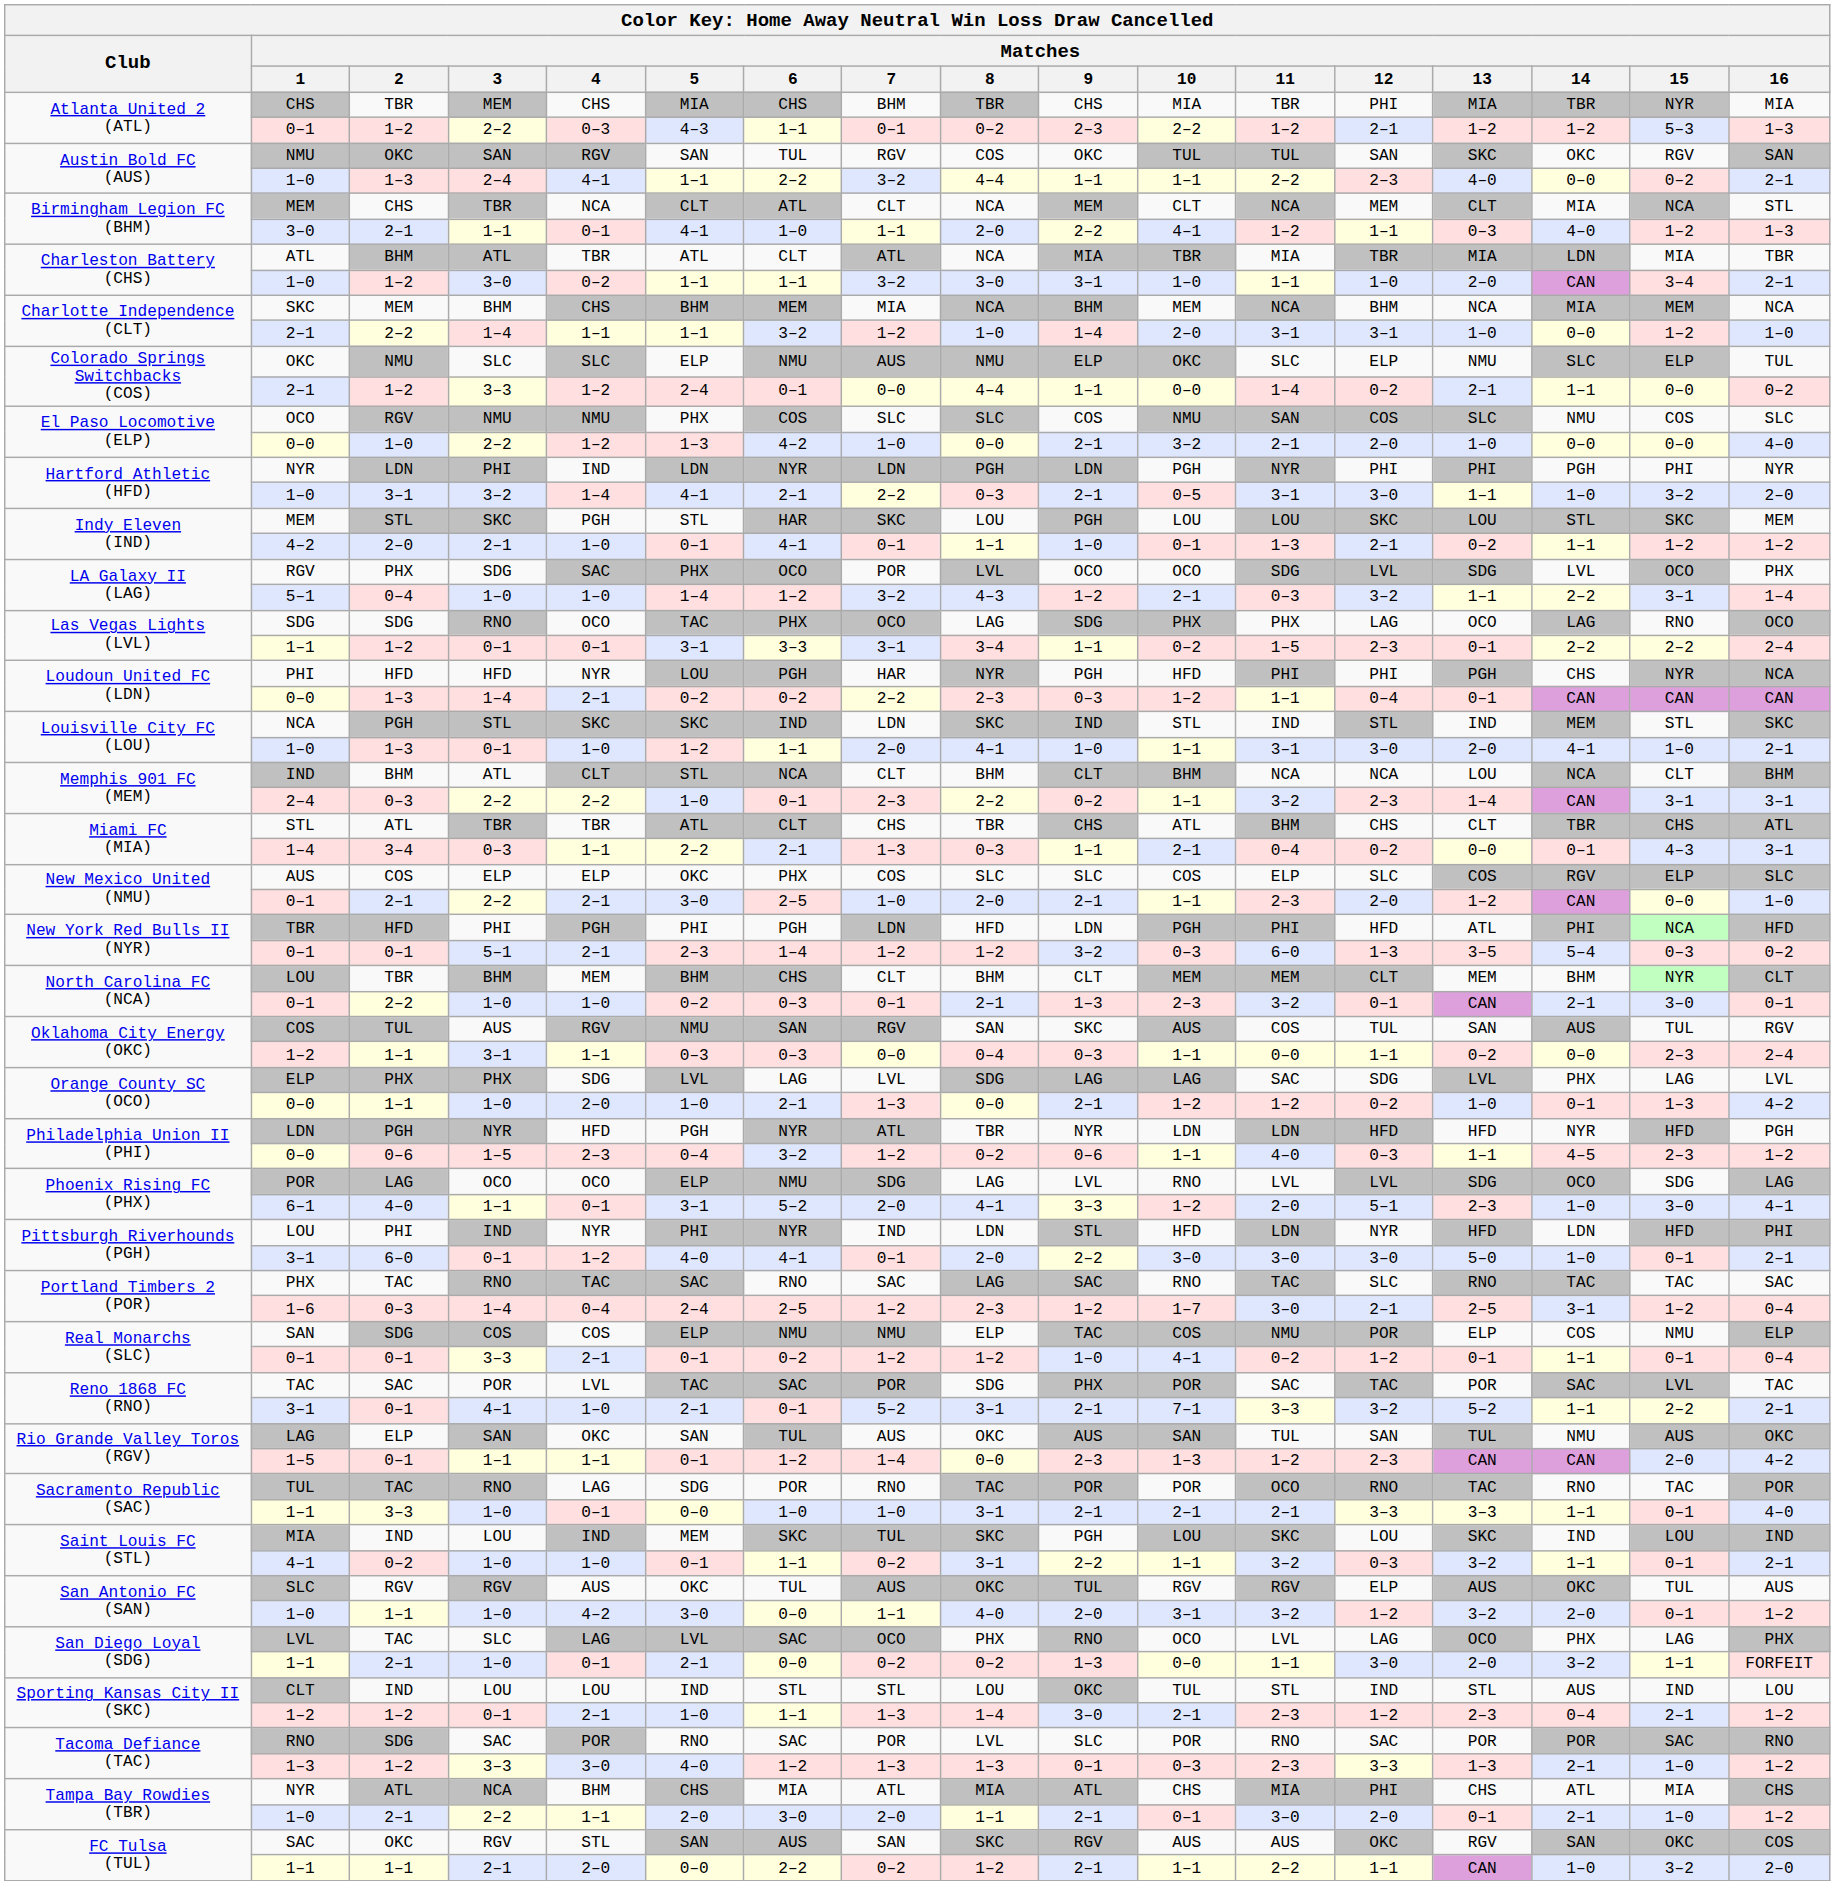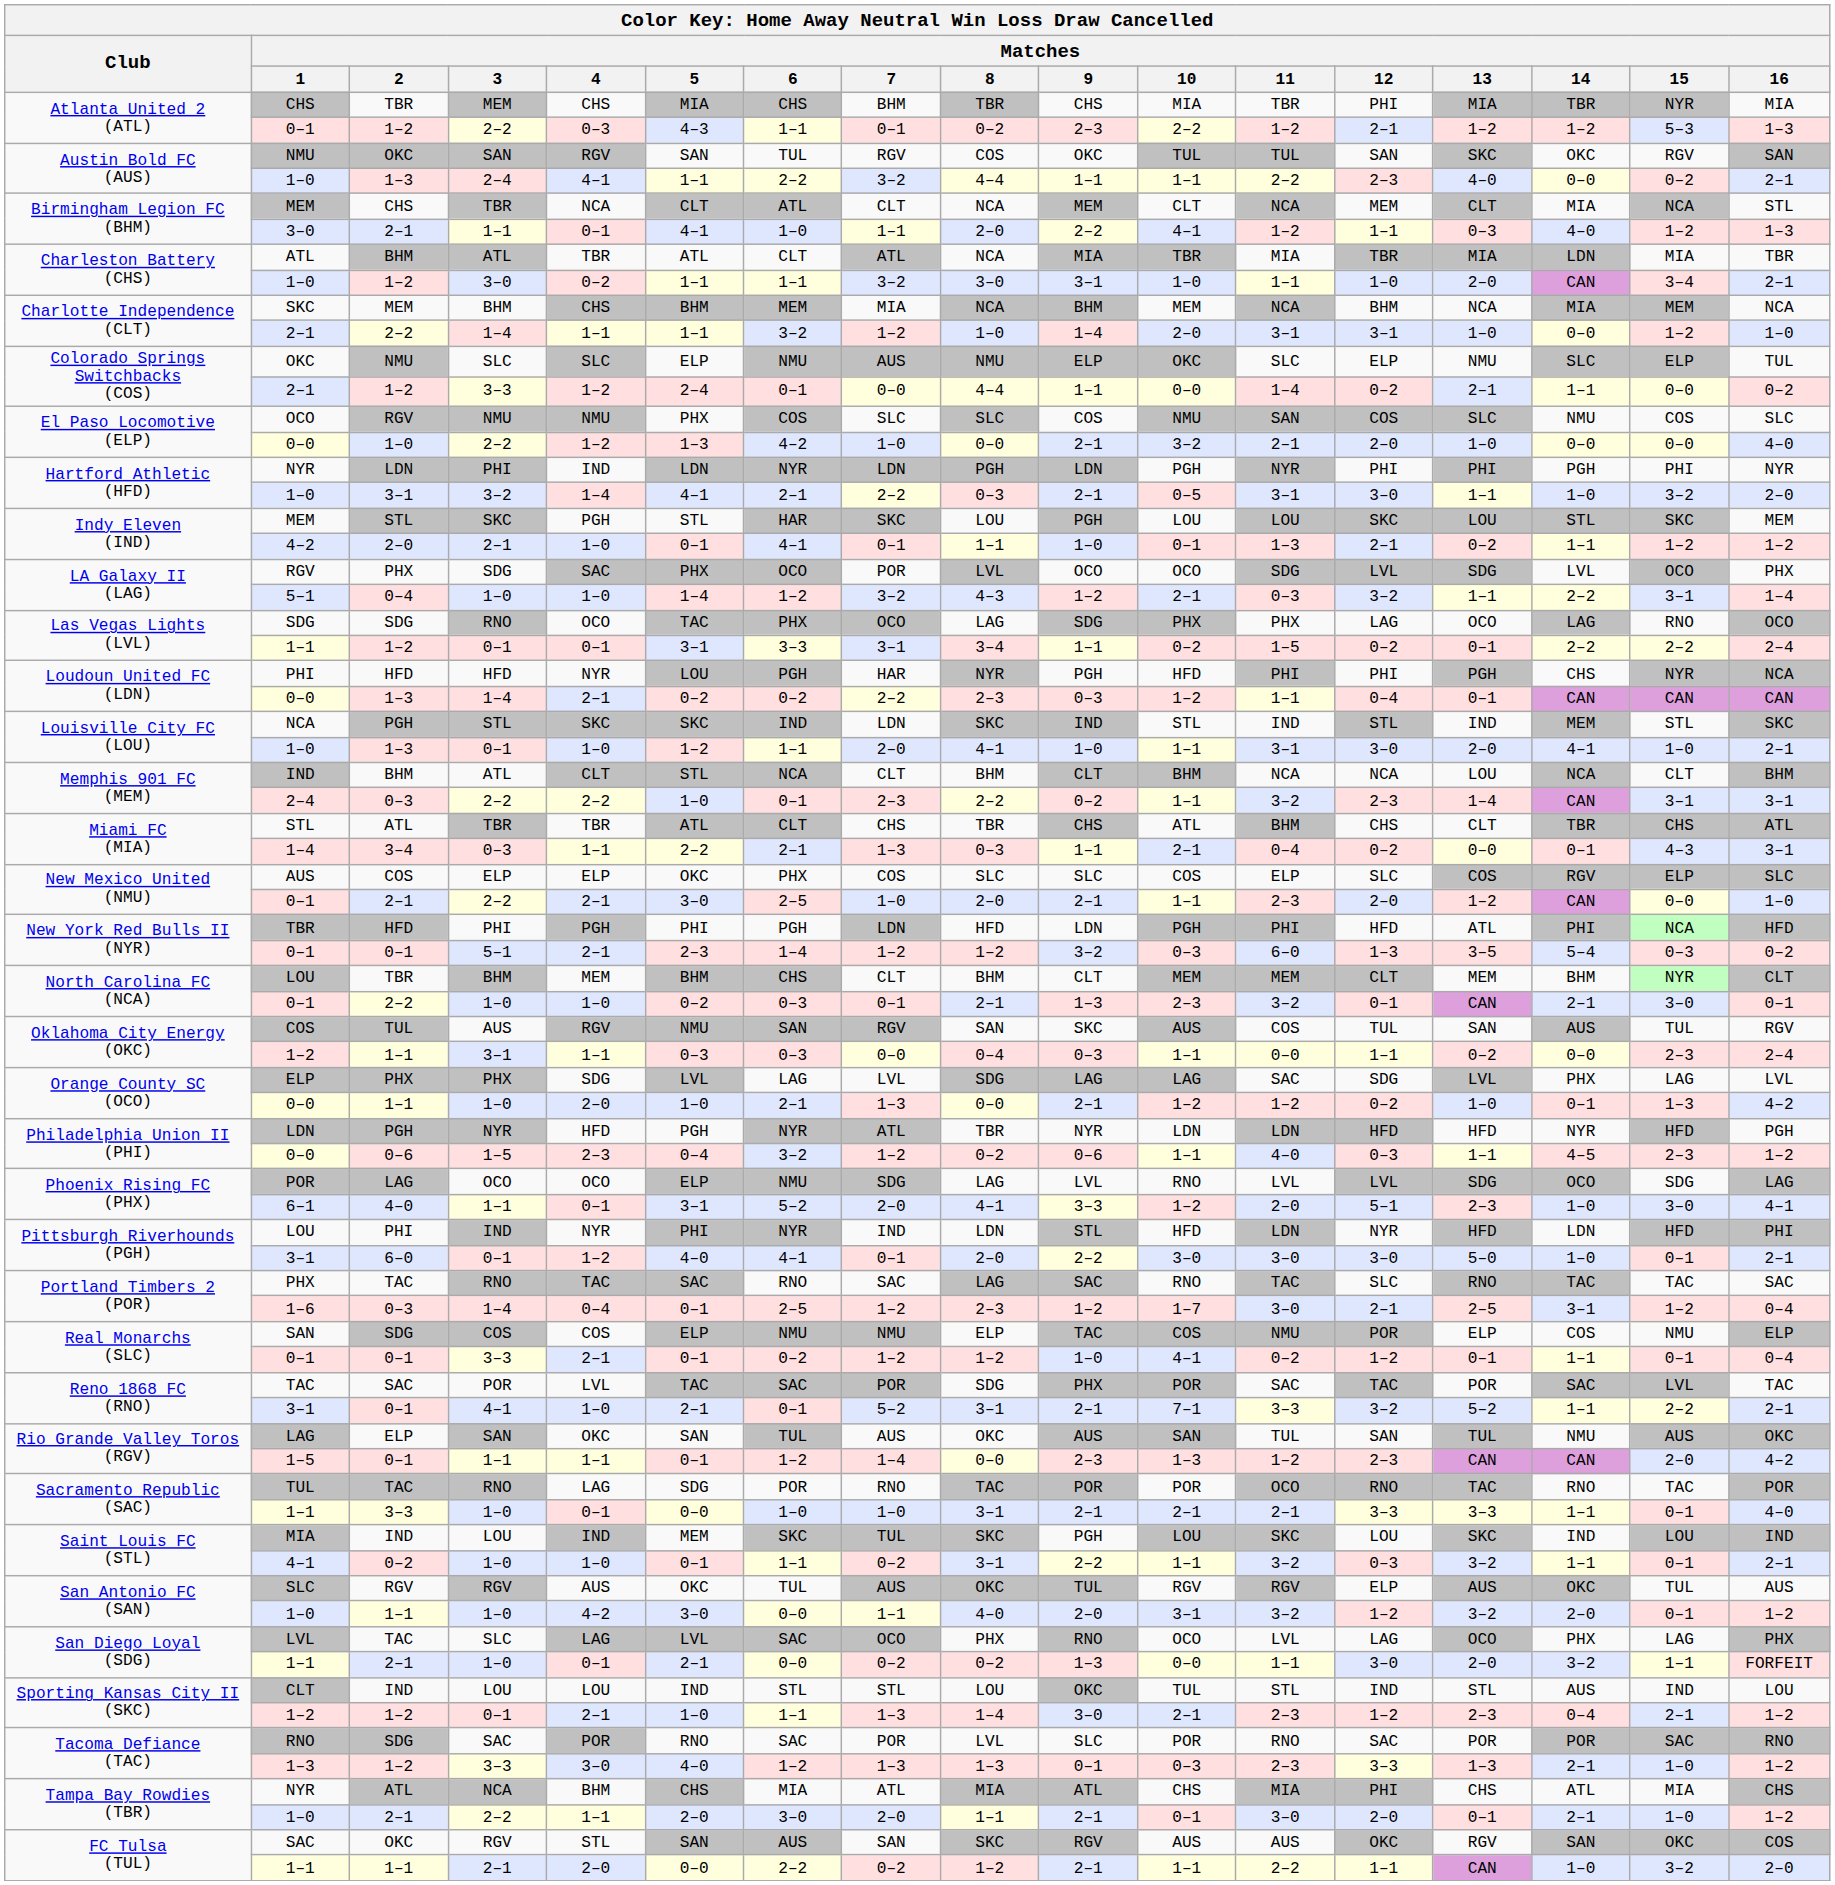Las Vegas Lights (LVL) / 1–1 | Matches / 12: 2–3 -> 0–2
1–6 | Matches / 5: 2–4 -> 0–1
